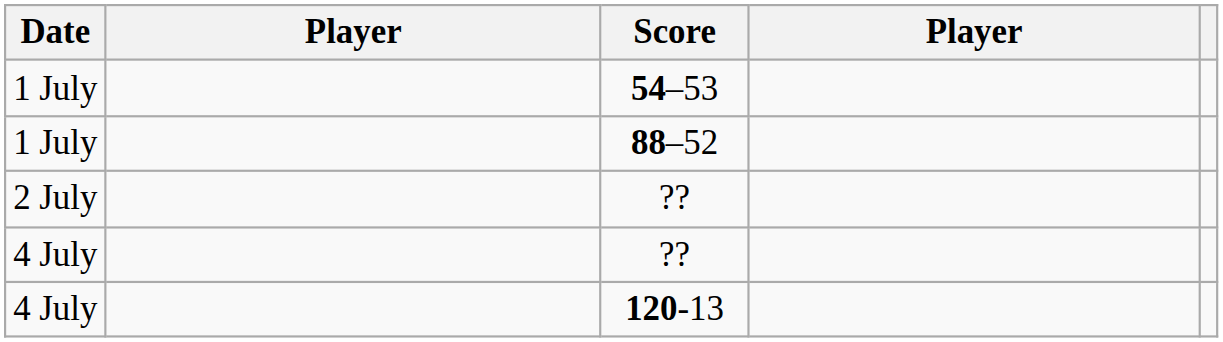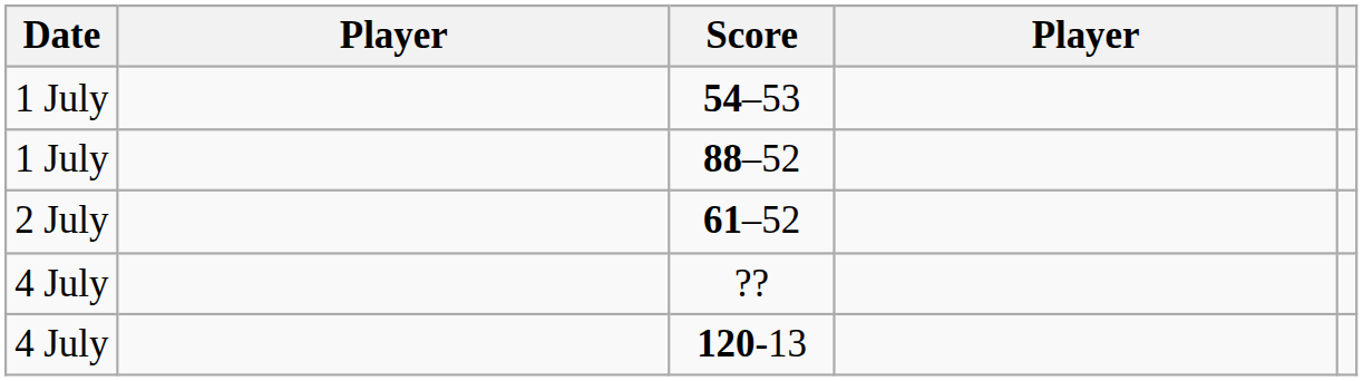- row: 2 July | ??
+ row: 2 July | 61–52
